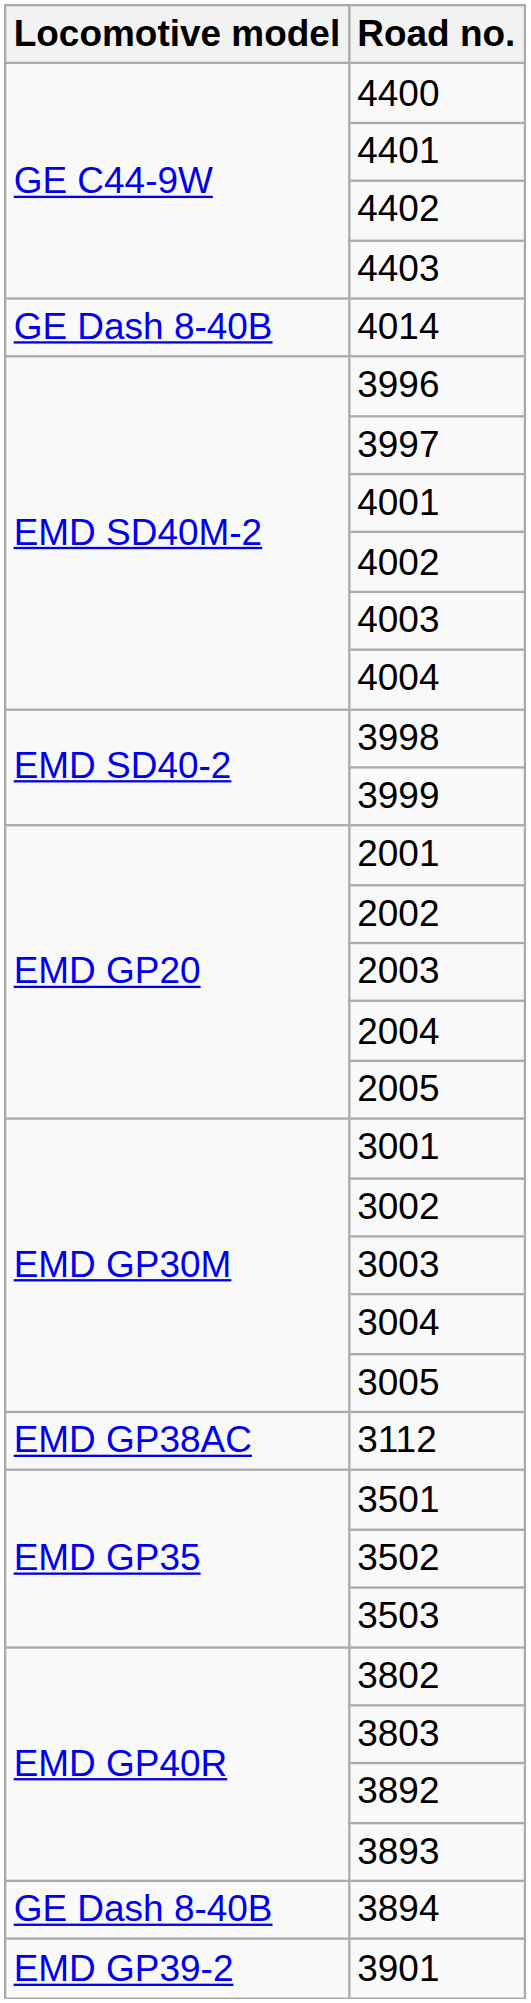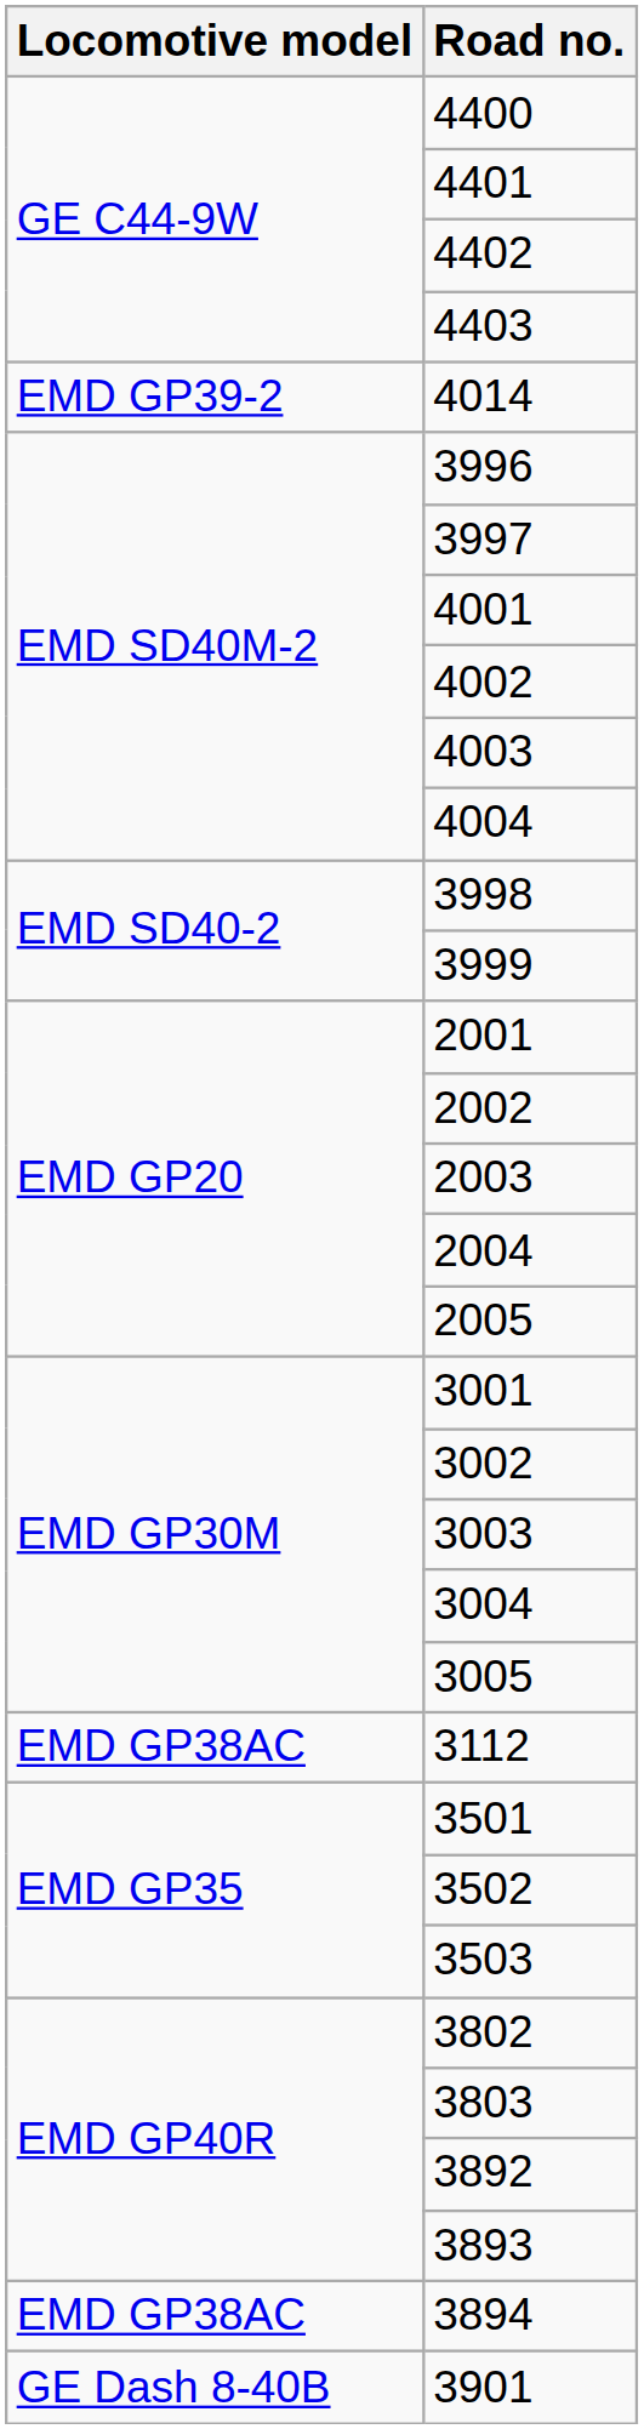4014 | Locomotive model: GE Dash 8-40B -> EMD GP39-2
3894 | Locomotive model: GE Dash 8-40B -> EMD GP38AC
3901 | Locomotive model: EMD GP39-2 -> GE Dash 8-40B
